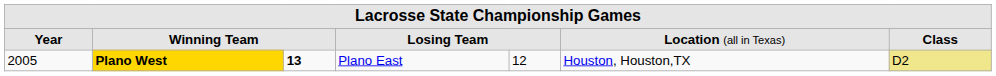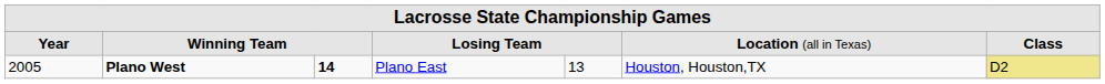2005 | column 2: gold background -> no background
2005 | column 3: 13 -> 14
2005 | column 5: 12 -> 13
